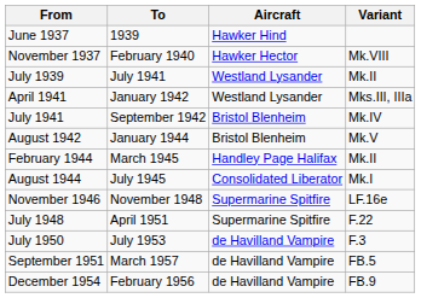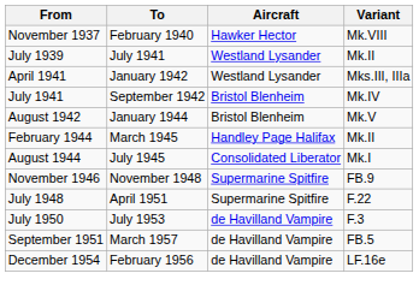- row: June 1937 | 1939 | Hawker Hind
November 1946 | Variant: LF.16e -> FB.9
December 1954 | Variant: FB.9 -> LF.16e
